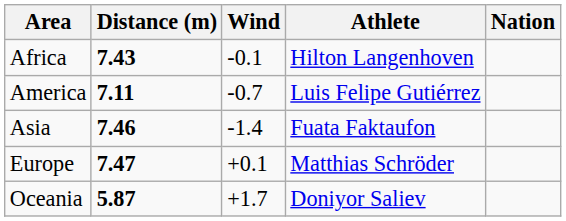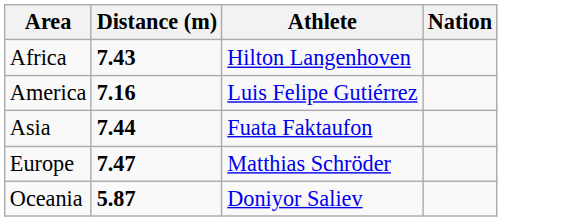- column: Wind | -0.1 | -0.7 | -1.4 | +0.1 | +1.7
America | Distance (m): 7.11 -> 7.16
Asia | Distance (m): 7.46 -> 7.44
